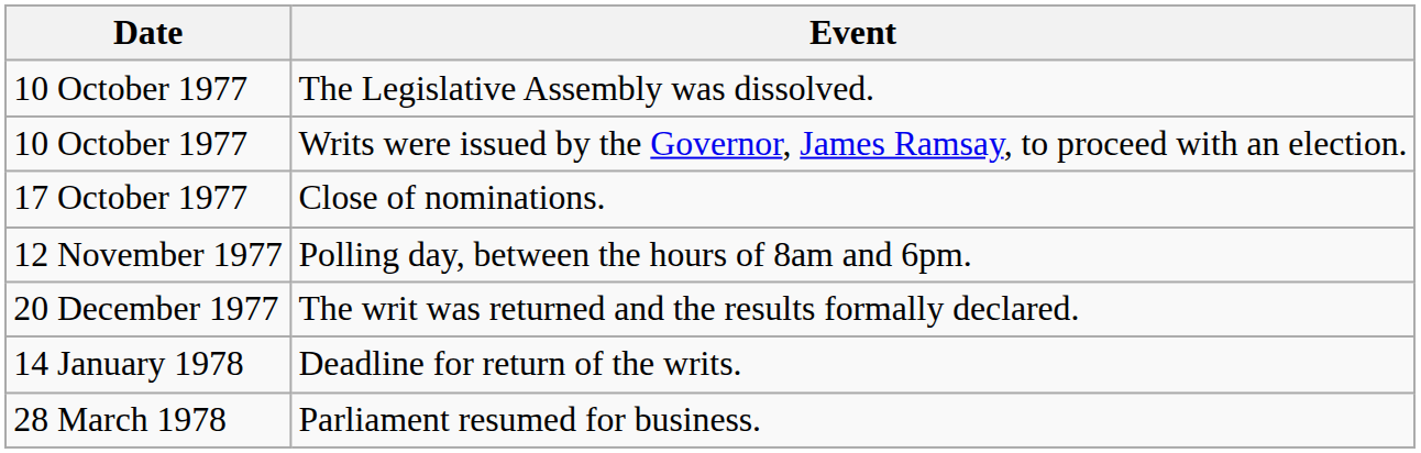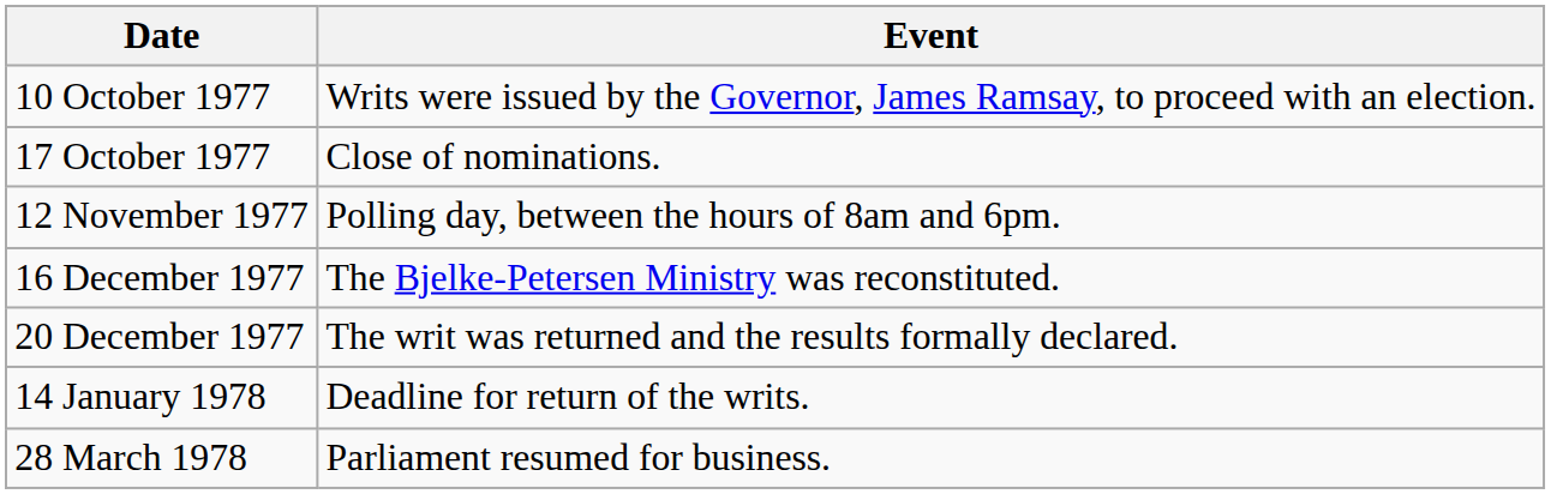- row: 10 October 1977 | The Legislative Assembly was dissolved.
+ row: 16 December 1977 | The Bjelke-Petersen Ministry was reconstituted.
